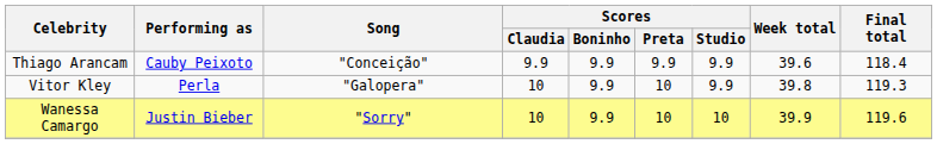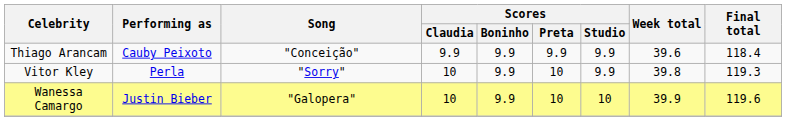Vitor Kley | Song: "Galopera" -> "Sorry"
Wanessa Camargo | Song: "Sorry" -> "Galopera"
